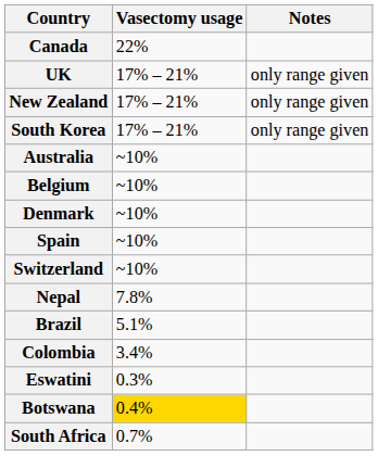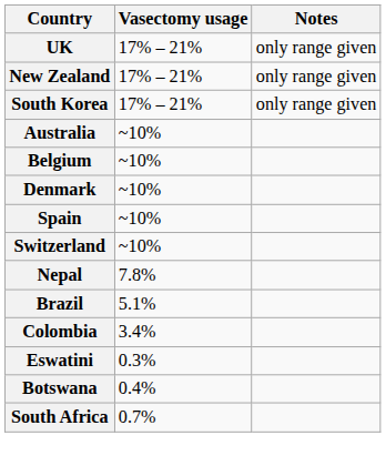- row: Canada | 22%
Botswana | Vasectomy usage: gold background -> no background
